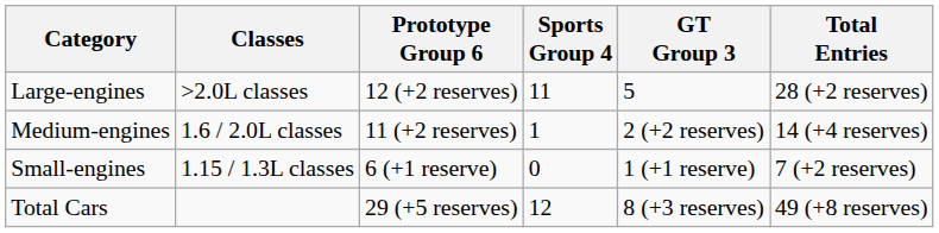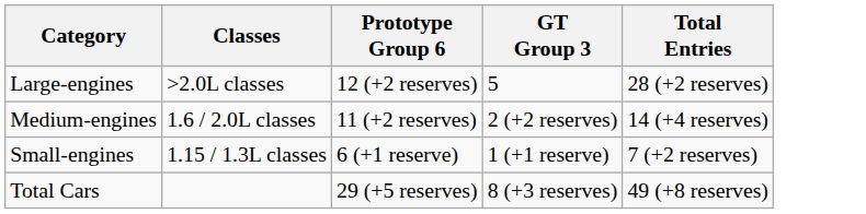- column: Sports Group 4 | 11 | 1 | 0 | 12
